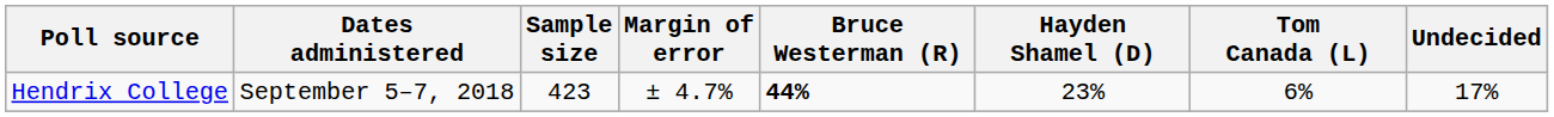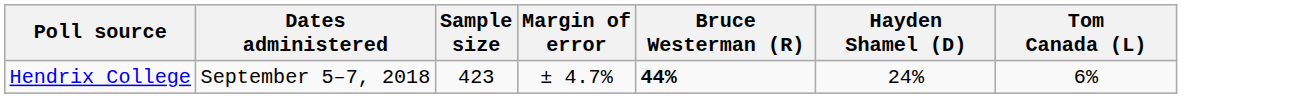- column: Undecided | 17%
Hendrix College | Hayden Shamel (D): 23% -> 24%
